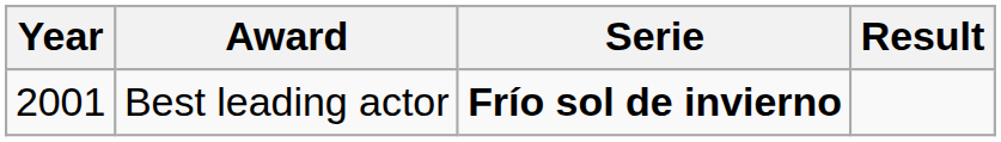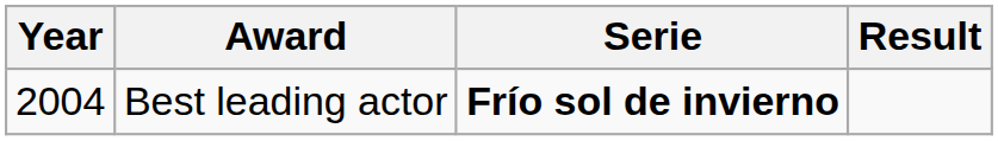Best leading actor | Year: 2001 -> 2004
